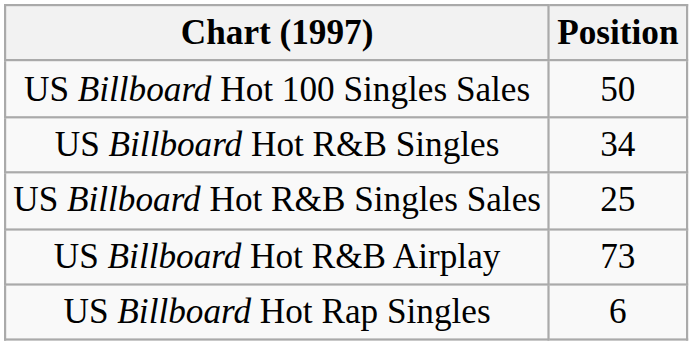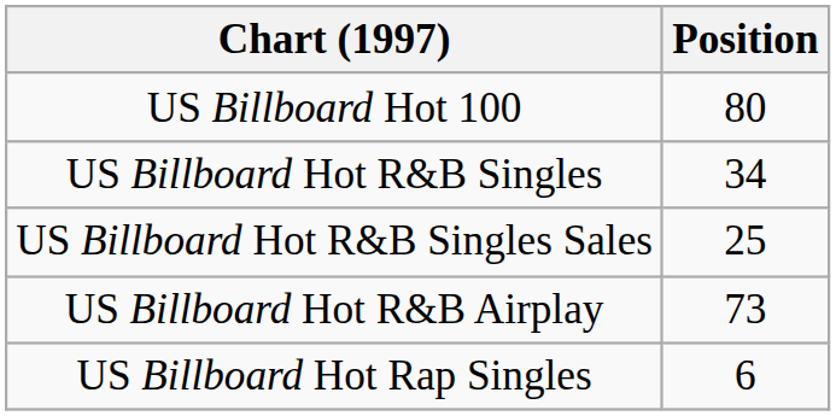+ row: US Billboard Hot 100 | 80
- row: US Billboard Hot 100 Singles Sales | 50
